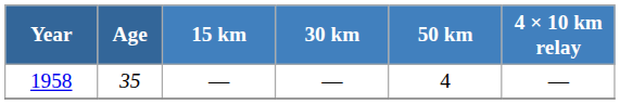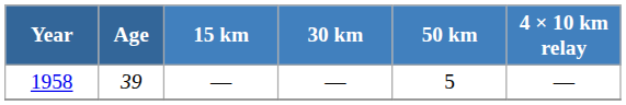1958 | Age: 35 -> 39
1958 | 50 km: 4 -> 5
